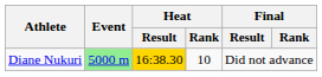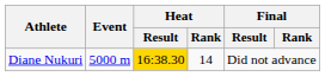Diane Nukuri | Event: lightgreen background -> no background
Diane Nukuri | Heat / Rank: 10 -> 14
